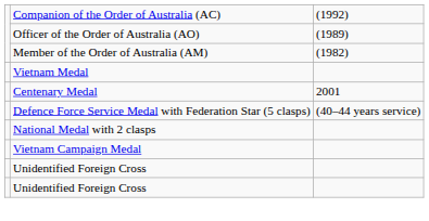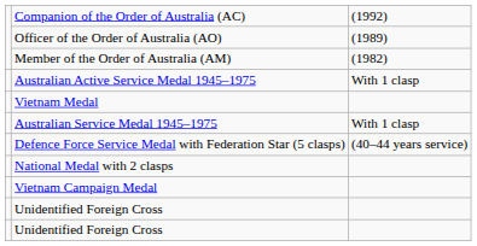+ row: Australian Active Service Medal 1945–1975 | With 1 clasp
+ row: Australian Service Medal 1945–1975 | With 1 clasp
- row: Centenary Medal | 2001
